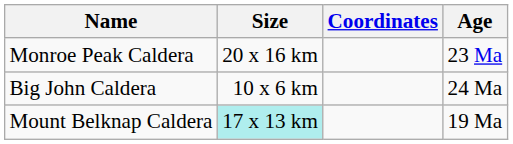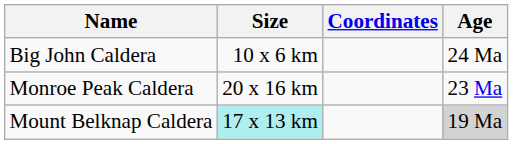rows swapped: Monroe Peak Caldera <-> Big John Caldera
Mount Belknap Caldera | Age: no background -> lightgrey background
